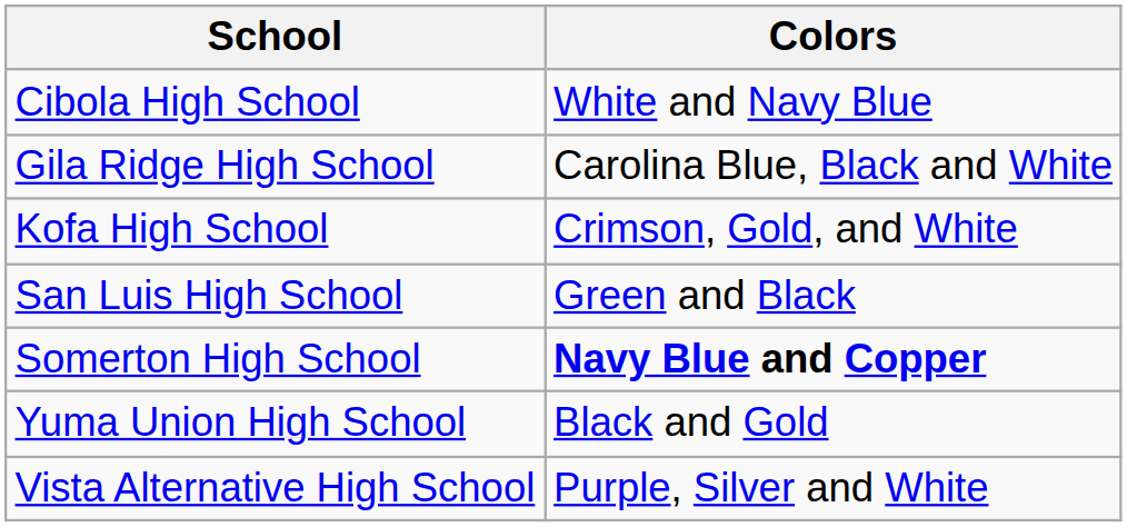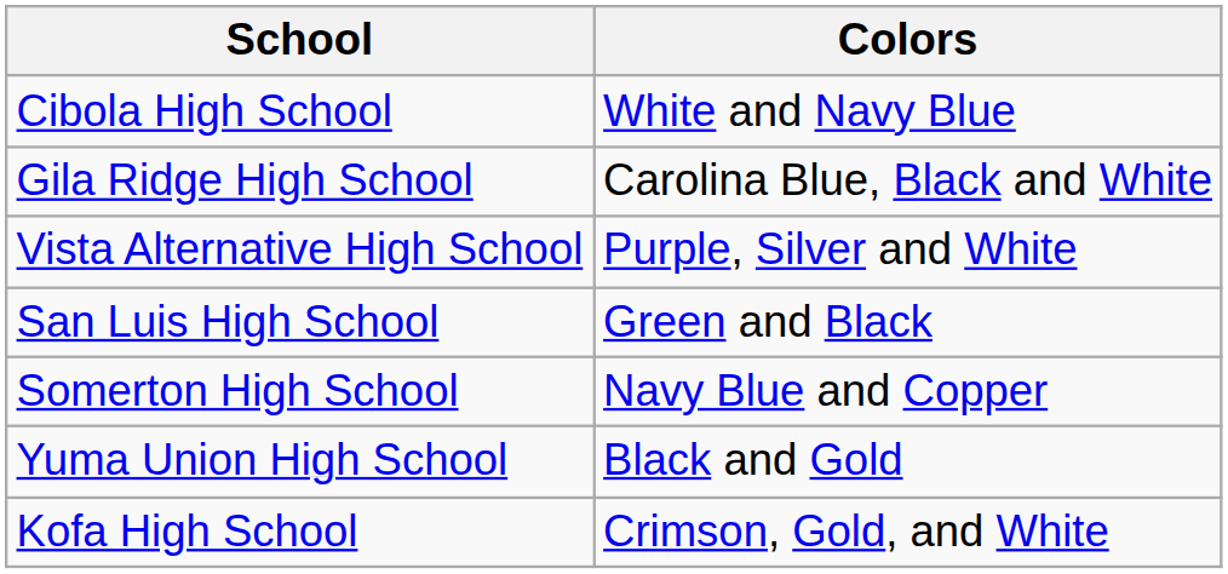rows swapped: Kofa High School <-> Vista Alternative High School
Somerton High School | Colors: bold -> normal
